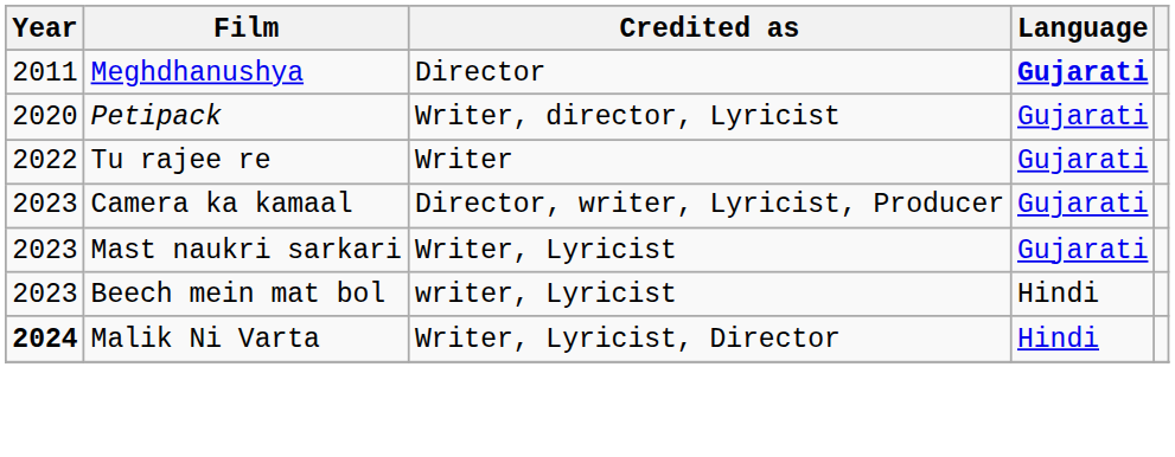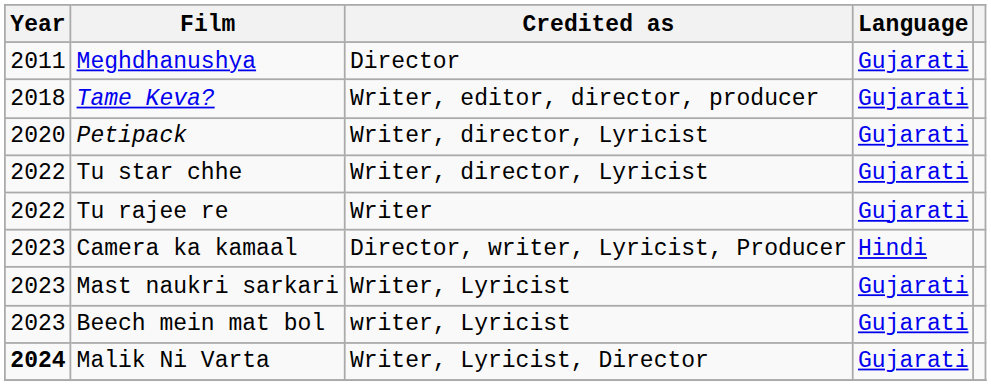Meghdhanushya | Language: bold -> normal
+ row: 2018 | Tame Keva? | Writer, editor, director, producer | Gujarati
+ row: 2022 | Tu star chhe | Writer, director, Lyricist | Gujarati
Camera ka kamaal | Language: Gujarati -> Hindi
Beech mein mat bol | Language: Hindi -> Gujarati
Malik Ni Varta | Language: Hindi -> Gujarati
